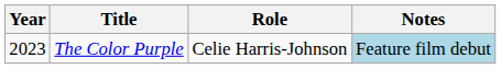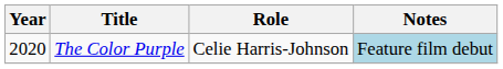The Color Purple | Year: 2023 -> 2020
